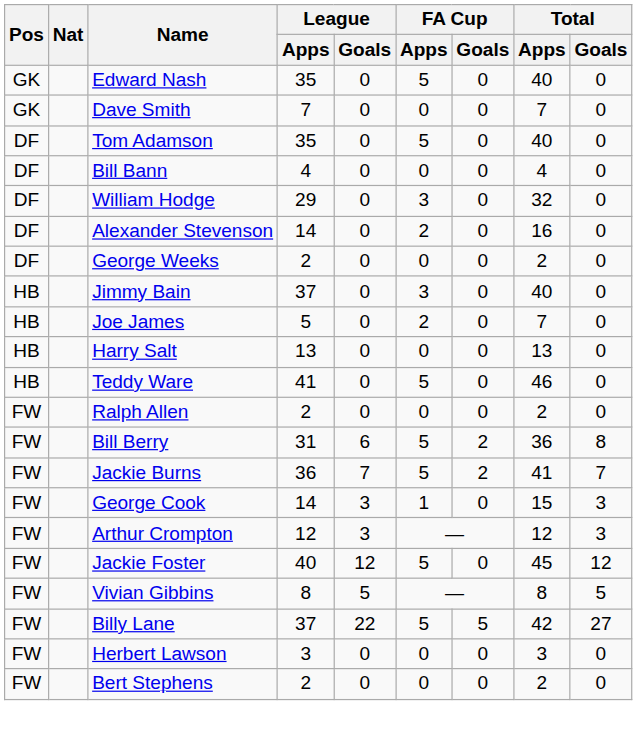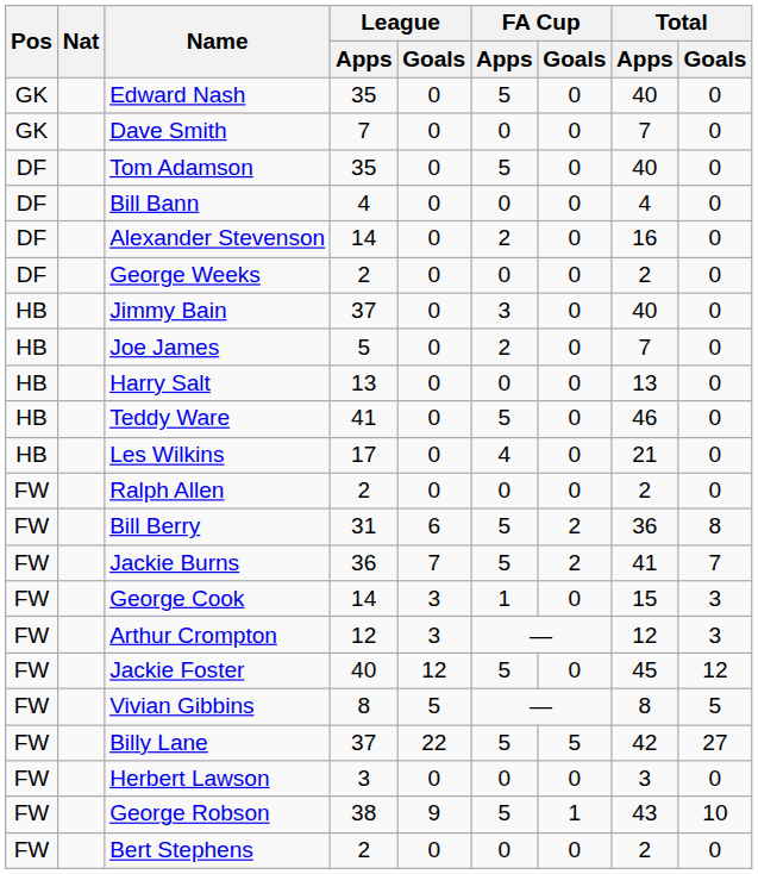- row: DF | William Hodge | 29 | 0 | 3 | 0 | 32 | 0
+ row: HB | Les Wilkins | 17 | 0 | 4 | 0 | 21 | 0
+ row: FW | George Robson | 38 | 9 | 5 | 1 | 43 | 10
